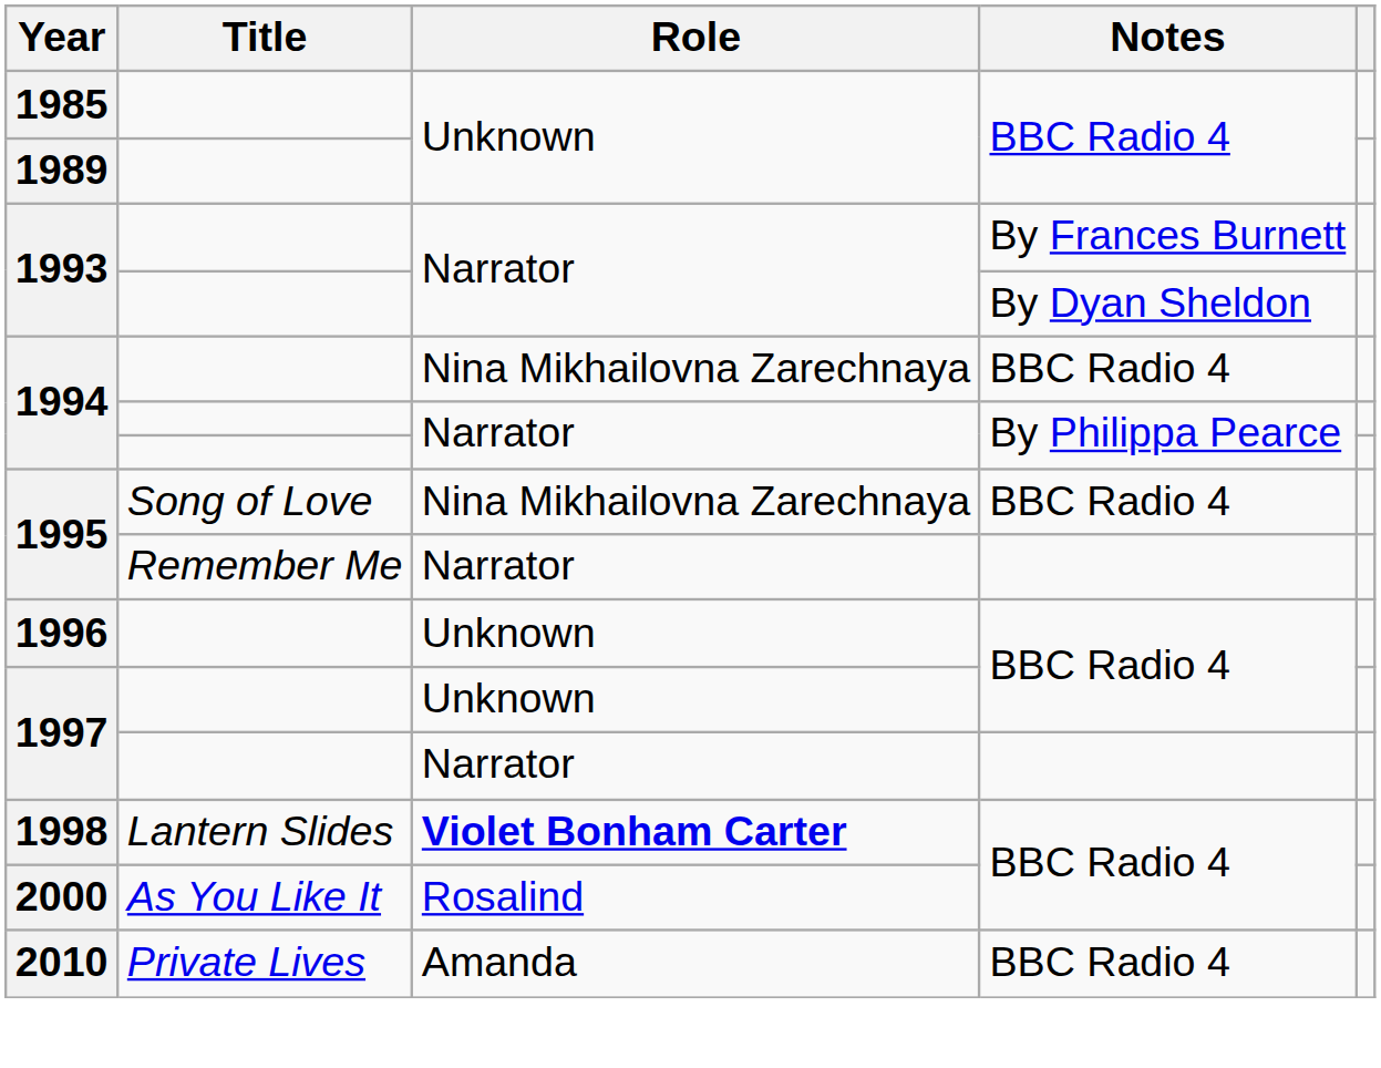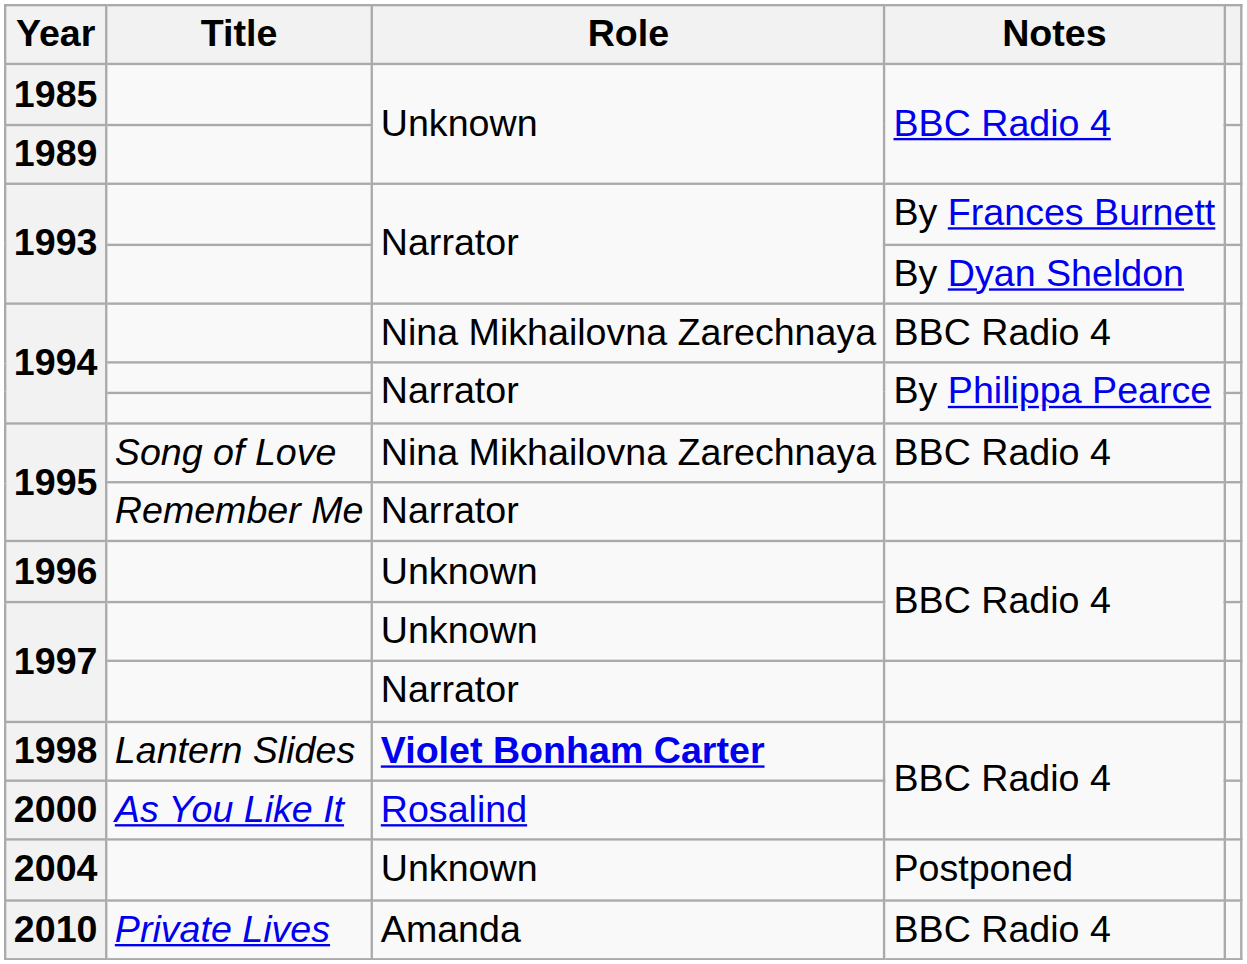+ row: 2004 | Unknown | Postponed
